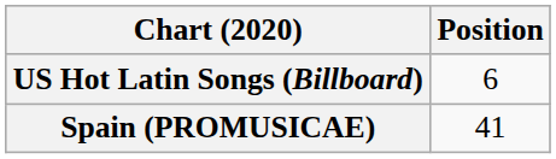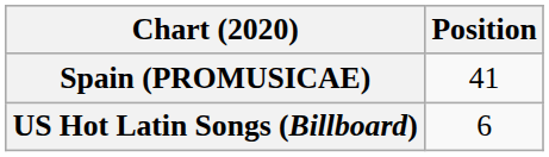rows swapped: Spain (PROMUSICAE) <-> US Hot Latin Songs (Billboard)
